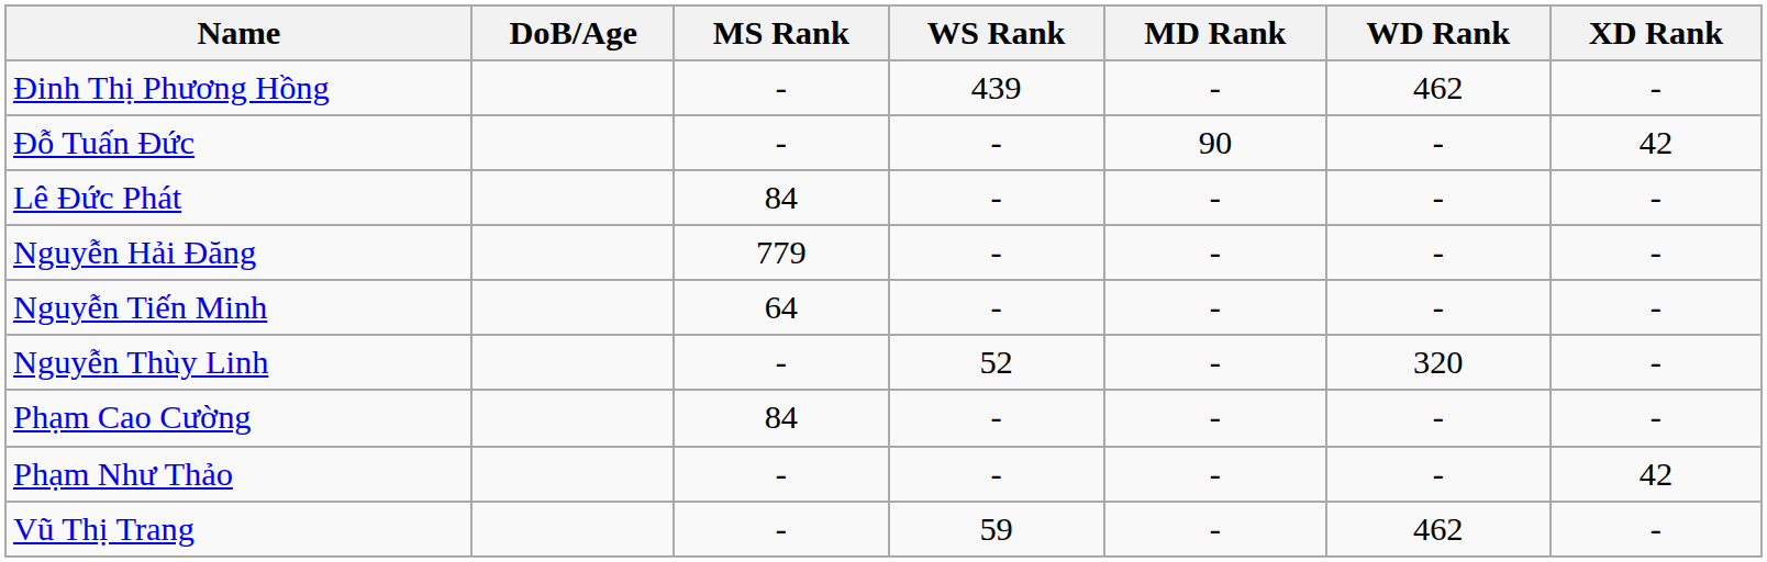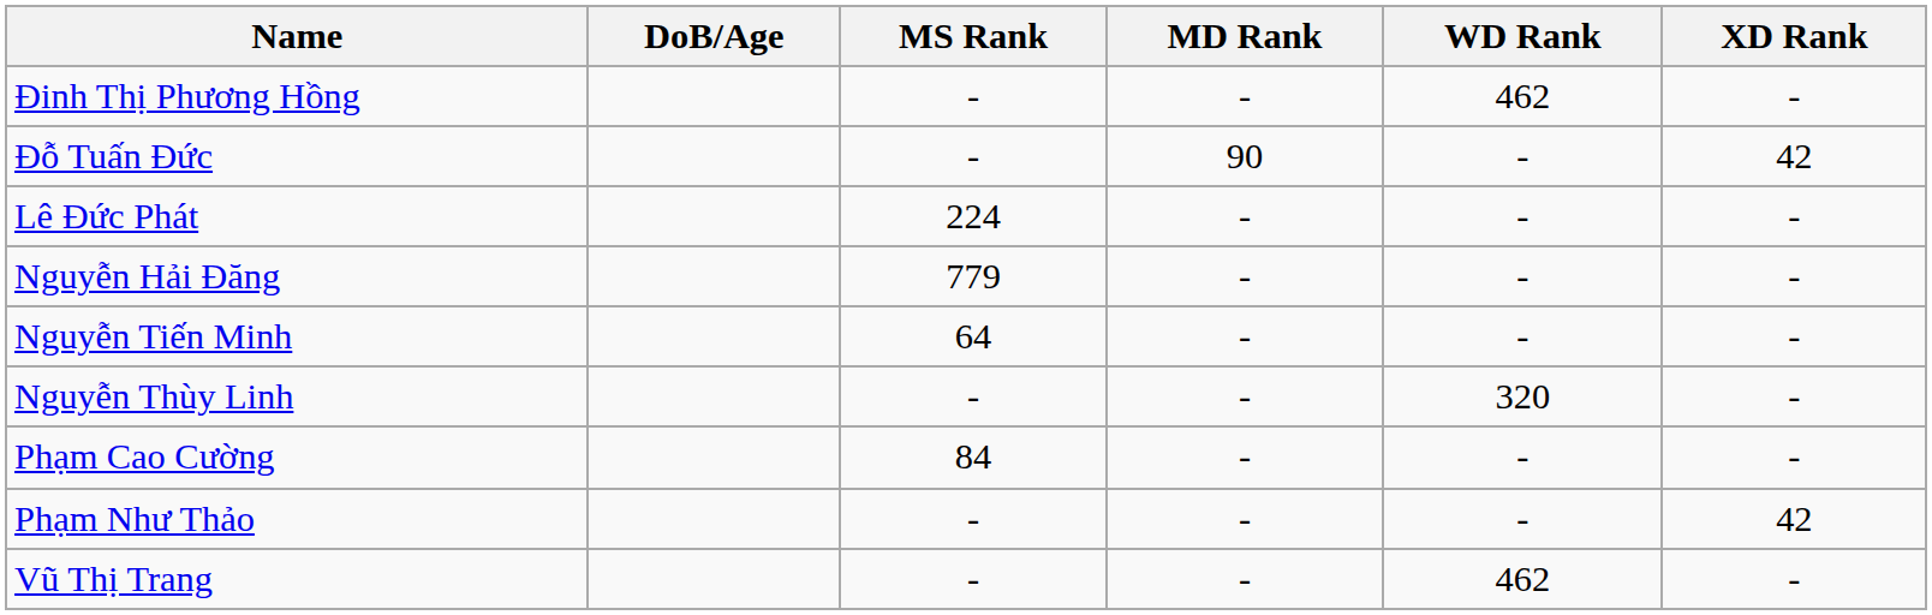- column: WS Rank | 439 | - | - | - | - | 52 | - | - | 59
Lê Đức Phát | MS Rank: 84 -> 224
